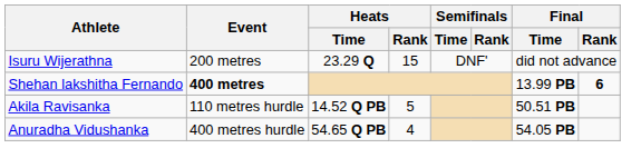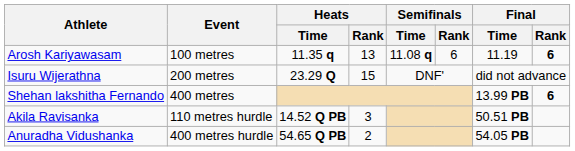+ row: Arosh Kariyawasam | 100 metres | 11.35 q | 13 | 11.08 q | 6 | 11.19 | 6
Shehan lakshitha Fernando | Event: bold -> normal
Akila Ravisanka | Heats / Rank: 5 -> 3
Anuradha Vidushanka | Heats / Rank: 4 -> 2
